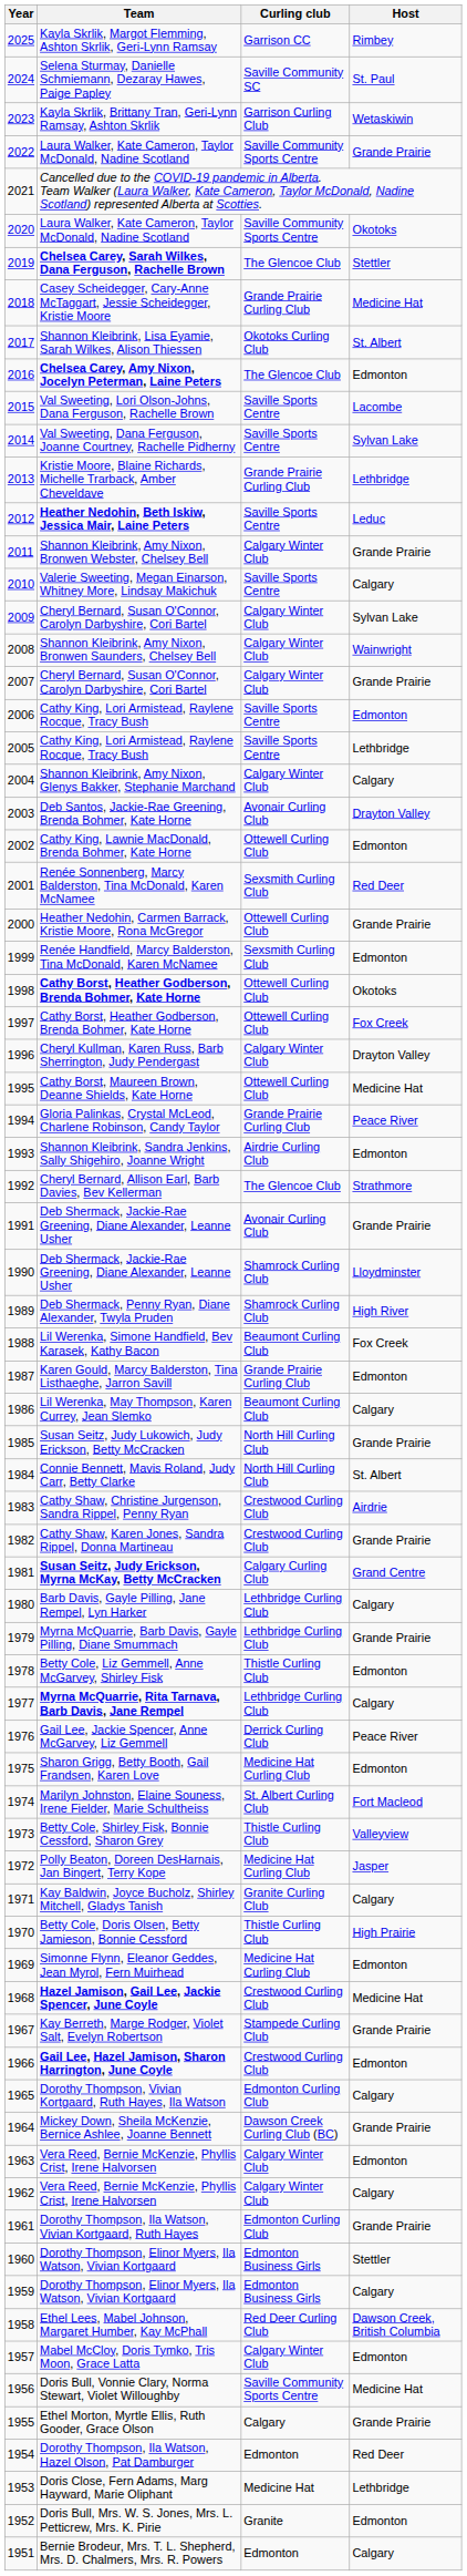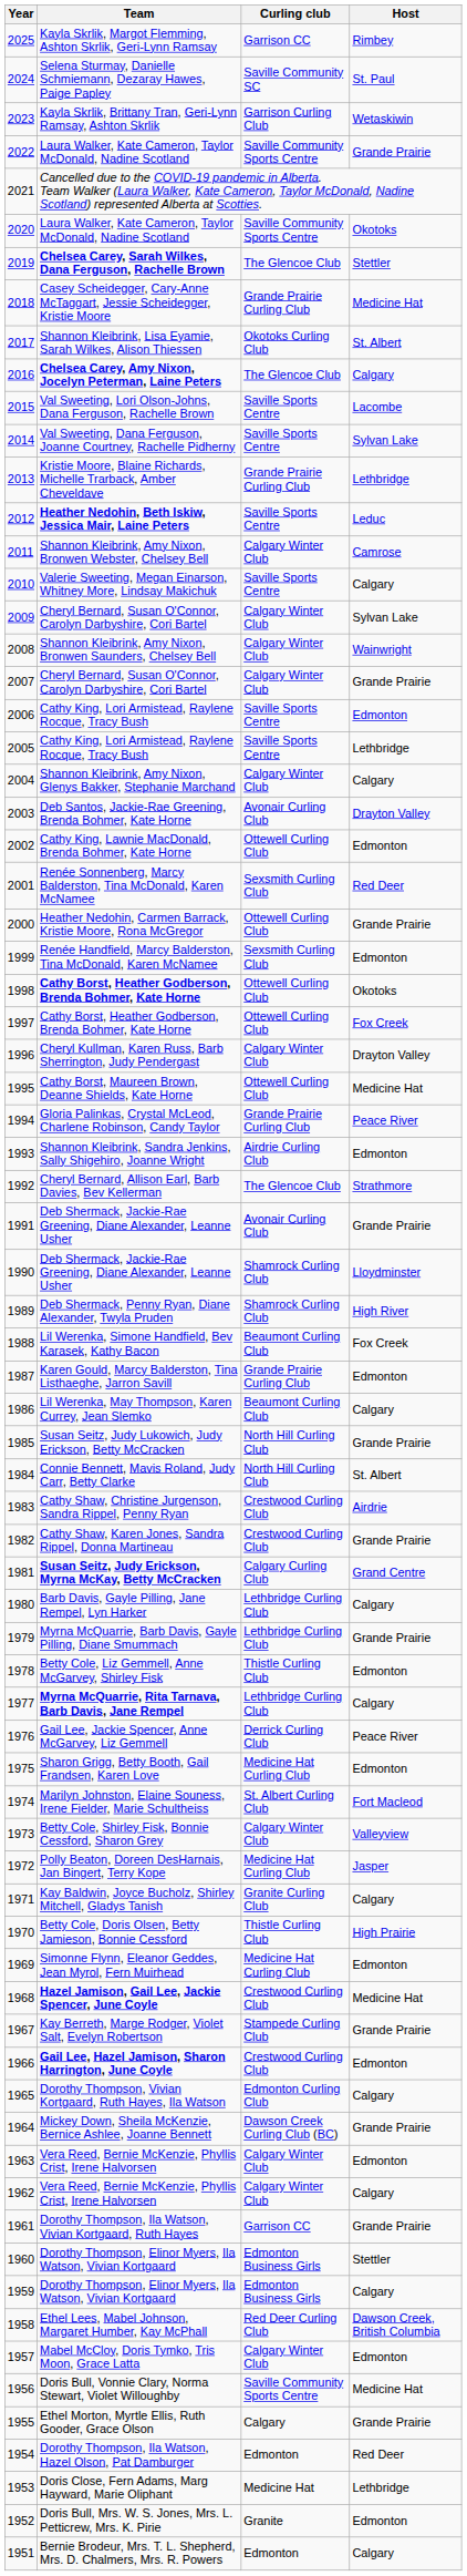Chelsea Carey, Amy Nixon, Jocelyn Peterman, Laine Peters | Host: Edmonton -> Calgary
Shannon Kleibrink, Amy Nixon, Bronwen Webster, Chelsey Bell | Host: Grande Prairie -> Camrose
Betty Cole, Shirley Fisk, Bonnie Cessford, Sharon Grey | Curling club: Thistle Curling Club -> Calgary Winter Club
Dorothy Thompson, Ila Watson, Vivian Kortgaard, Ruth Hayes | Curling club: Edmonton Curling Club -> Garrison CC
